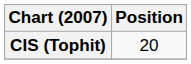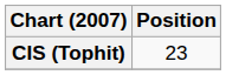CIS (Tophit) | Position: 20 -> 23
